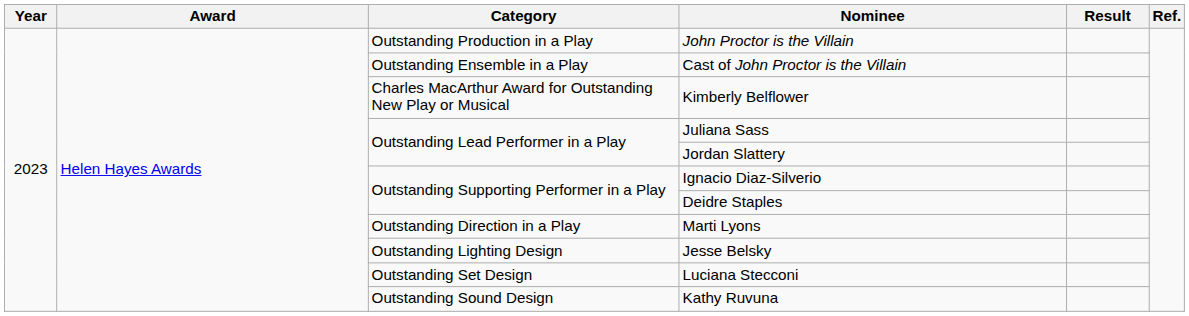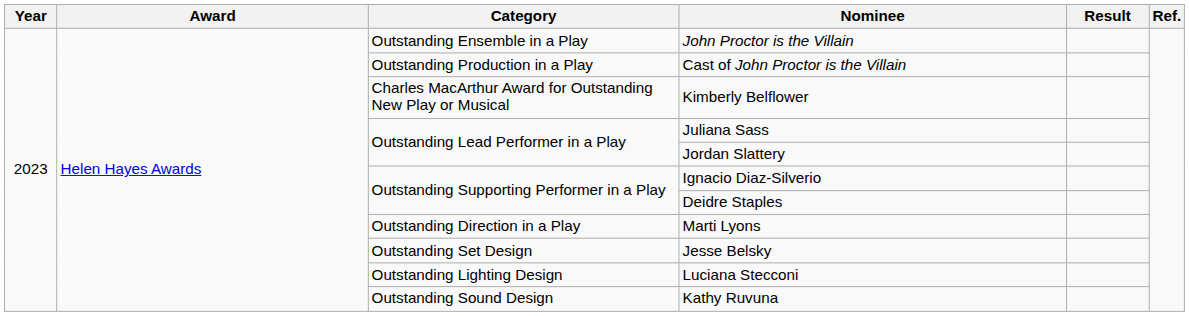John Proctor is the Villain | Category: Outstanding Production in a Play -> Outstanding Ensemble in a Play
Cast of John Proctor is the Villain | Category: Outstanding Ensemble in a Play -> Outstanding Production in a Play
Jesse Belsky | Category: Outstanding Lighting Design -> Outstanding Set Design
Luciana Stecconi | Category: Outstanding Set Design -> Outstanding Lighting Design
